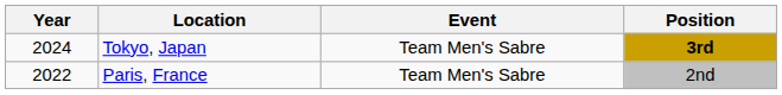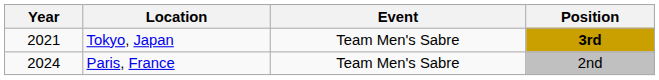Tokyo, Japan | Year: 2024 -> 2021
Paris, France | Year: 2022 -> 2024
